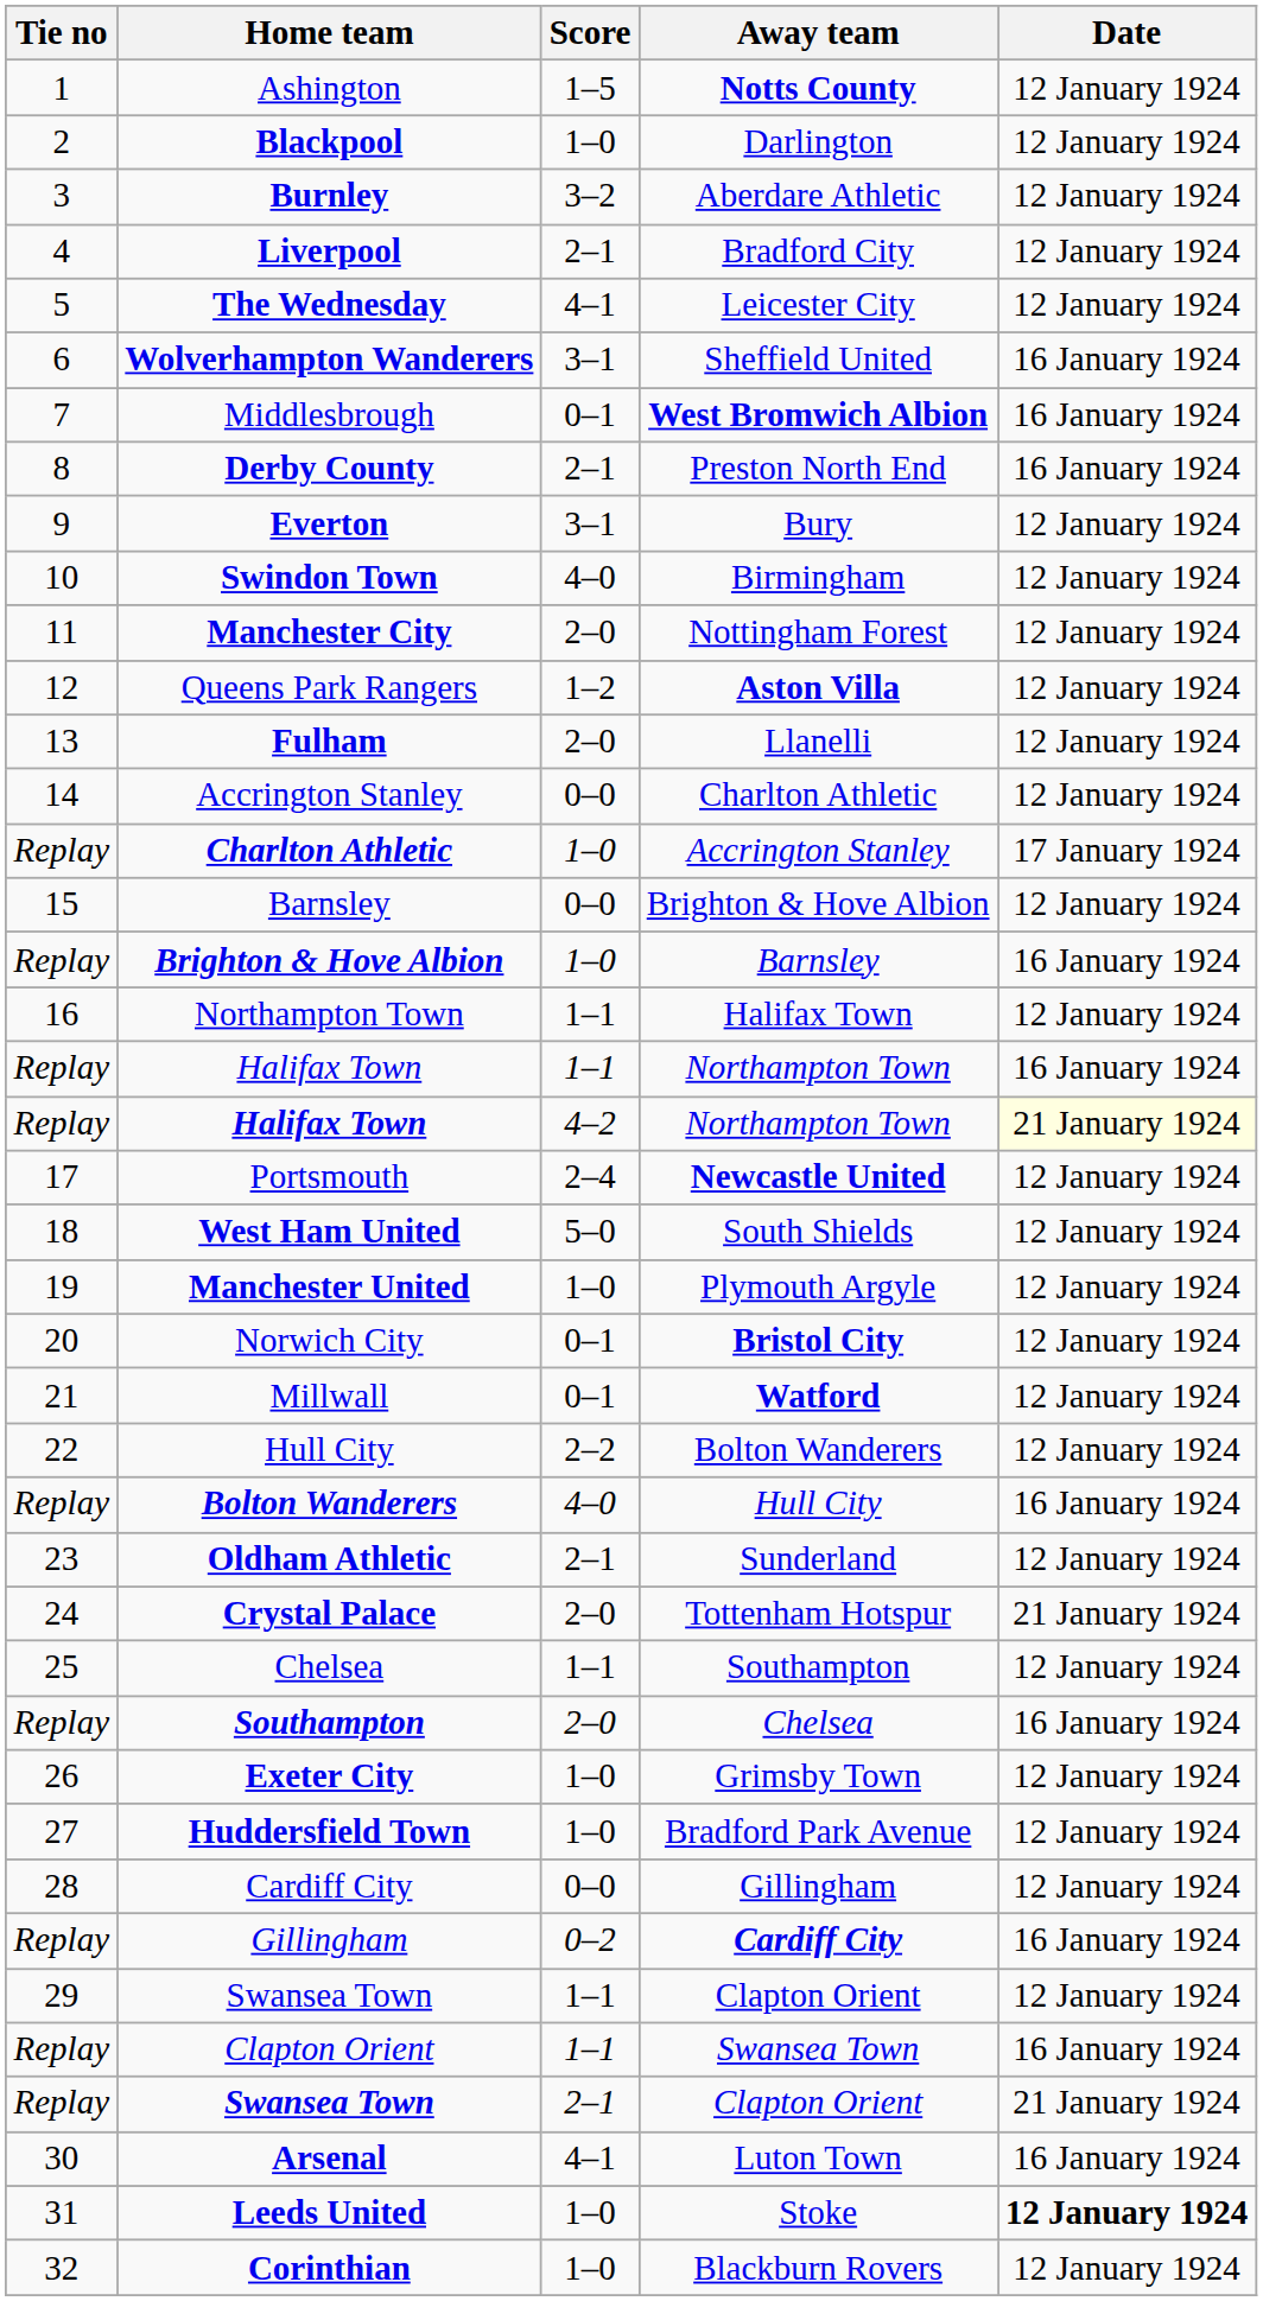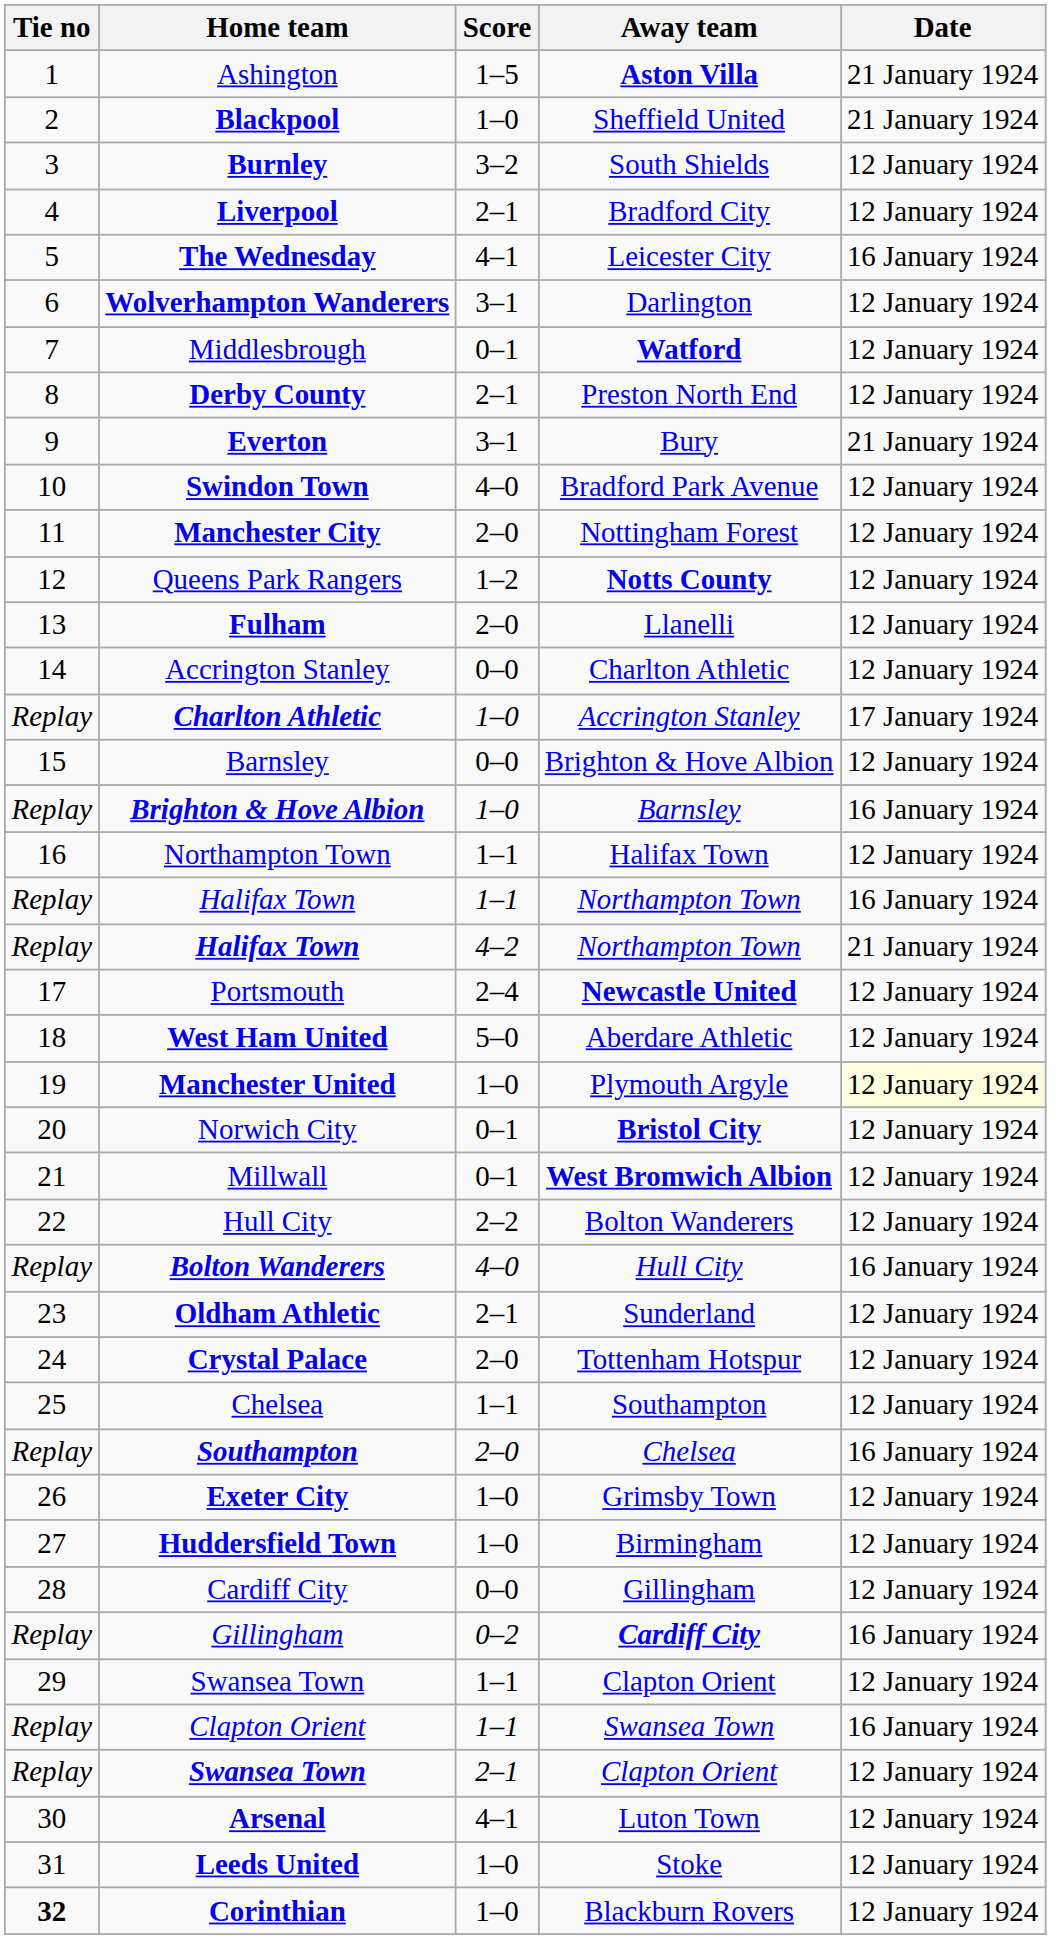Ashington | Away team: Notts County -> Aston Villa
Ashington | Date: 12 January 1924 -> 21 January 1924
Blackpool | Away team: Darlington -> Sheffield United
Blackpool | Date: 12 January 1924 -> 21 January 1924
Burnley | Away team: Aberdare Athletic -> South Shields
The Wednesday | Date: 12 January 1924 -> 16 January 1924
Wolverhampton Wanderers | Away team: Sheffield United -> Darlington
Wolverhampton Wanderers | Date: 16 January 1924 -> 12 January 1924
Middlesbrough | Away team: West Bromwich Albion -> Watford
Middlesbrough | Date: 16 January 1924 -> 12 January 1924
Derby County | Date: 16 January 1924 -> 12 January 1924
Everton | Date: 12 January 1924 -> 21 January 1924
Swindon Town | Away team: Birmingham -> Bradford Park Avenue
Queens Park Rangers | Away team: Aston Villa -> Notts County
Halifax Town / 4–2 | Date: lightyellow background -> no background
West Ham United | Away team: South Shields -> Aberdare Athletic
Manchester United | Date: no background -> lightyellow background
Millwall | Away team: Watford -> West Bromwich Albion
Crystal Palace | Date: 21 January 1924 -> 12 January 1924
Huddersfield Town | Away team: Bradford Park Avenue -> Birmingham
Swansea Town / 2–1 | Date: 21 January 1924 -> 12 January 1924
Arsenal | Date: 16 January 1924 -> 12 January 1924
Leeds United | Date: bold -> normal
Corinthian | Tie no: normal -> bold
